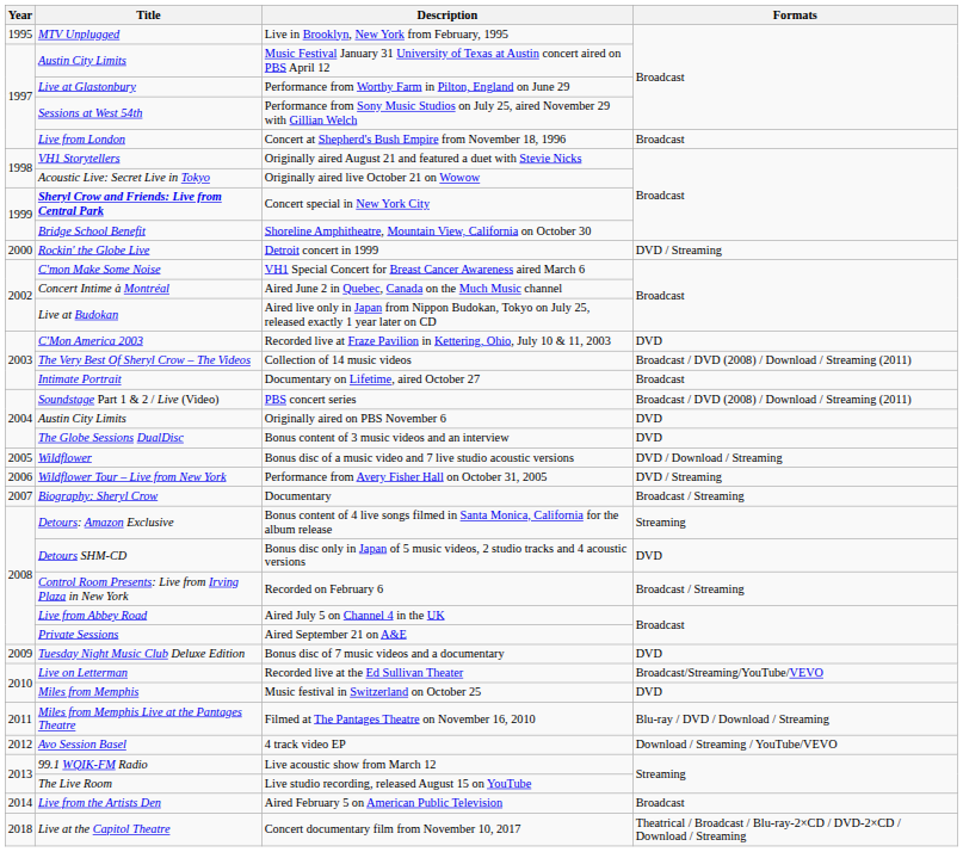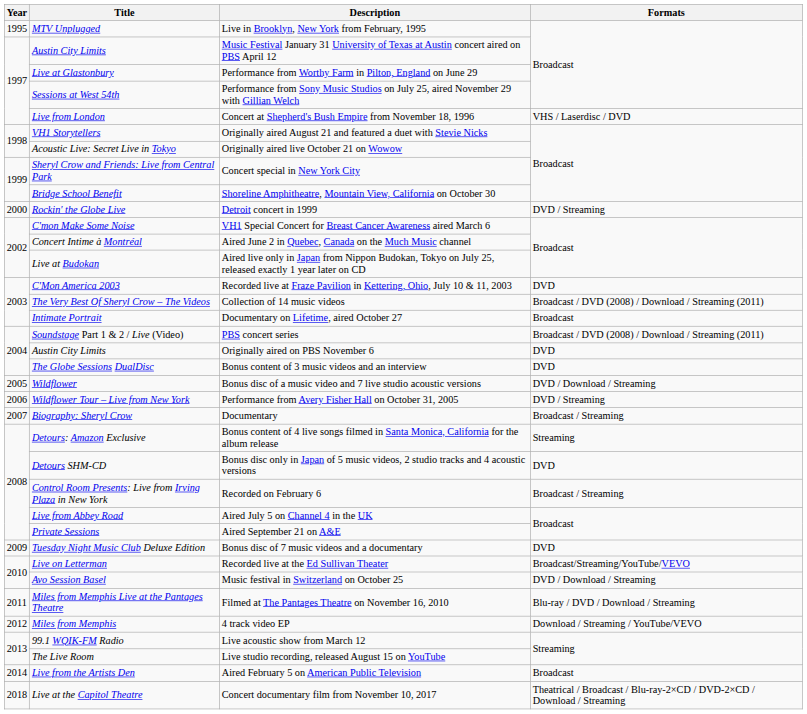Concert at Shepherd's Bush Empire from November 18, 1996 | Formats: Broadcast -> VHS / Laserdisc / DVD
Concert special in New York City | Title: bold -> normal
Music festival in Switzerland on October 25 | Title: Miles from Memphis -> Avo Session Basel
Music festival in Switzerland on October 25 | Formats: DVD -> DVD / Download / Streaming
4 track video EP | Title: Avo Session Basel -> Miles from Memphis
